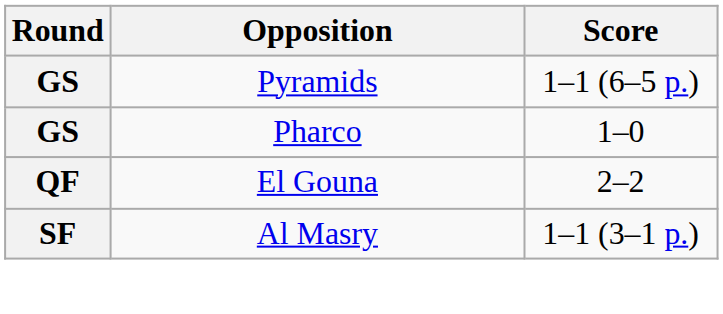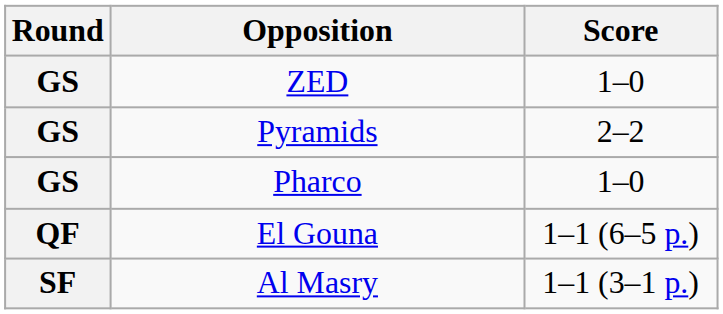+ row: GS | ZED | 1–0
Pyramids | Score: 1–1 (6–5 p.) -> 2–2
El Gouna | Score: 2–2 -> 1–1 (6–5 p.)
